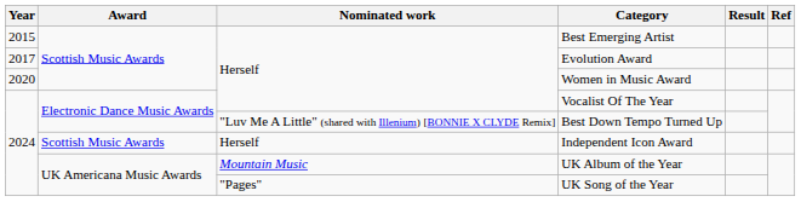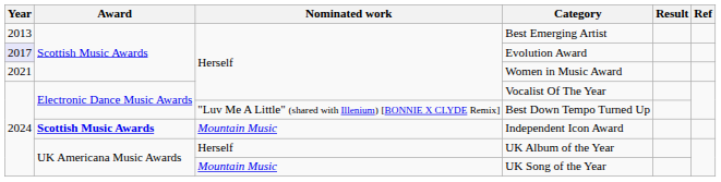Best Emerging Artist | Year: 2015 -> 2013
Evolution Award | Year: no background -> lavender background
Women in Music Award | Year: 2020 -> 2021
Independent Icon Award | Award: normal -> bold
Independent Icon Award | Nominated work: Herself -> Mountain Music
UK Album of the Year | Nominated work: Mountain Music -> Herself
UK Song of the Year | Nominated work: "Pages" -> Mountain Music
